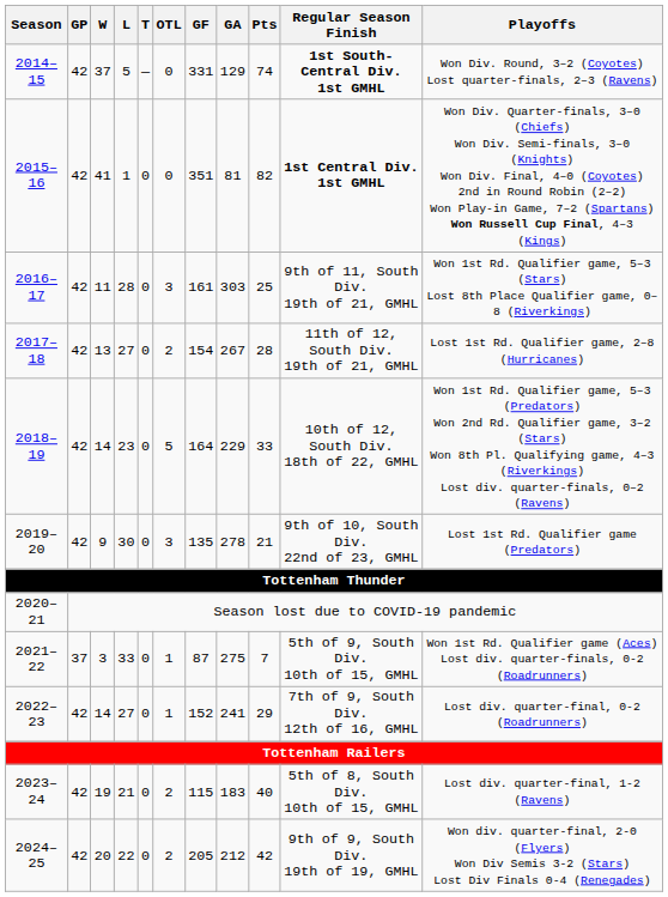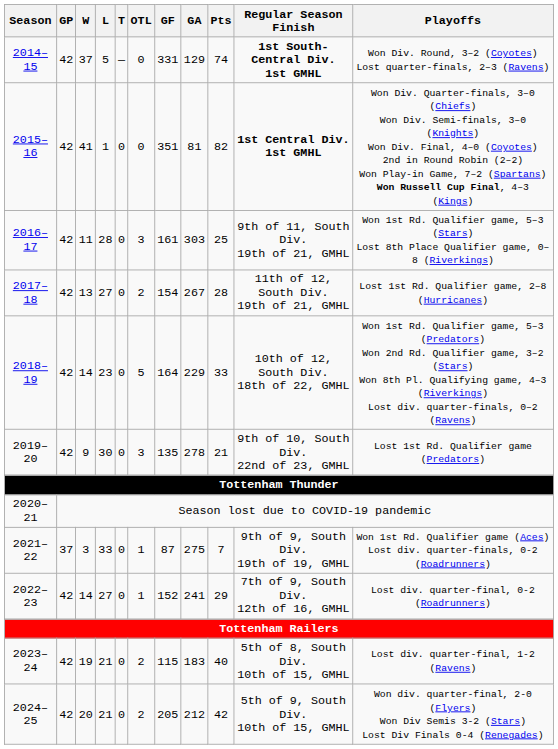2021–22 | Regular Season Finish: 5th of 9, South Div. 10th of 15, GMHL -> 9th of 9, South Div. 19th of 19, GMHL
2024–25 | L: 22 -> 21
2024–25 | Regular Season Finish: 9th of 9, South Div. 19th of 19, GMHL -> 5th of 9, South Div. 10th of 15, GMHL
